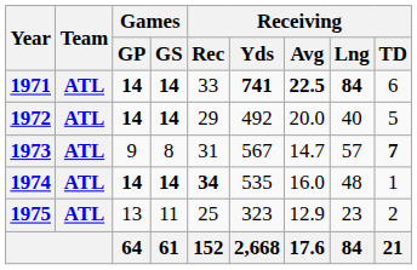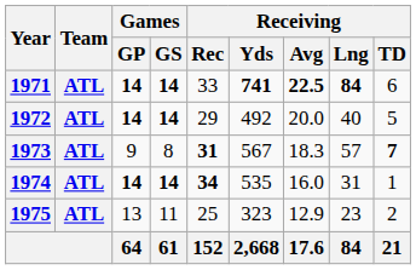1973 | Receiving / Rec: normal -> bold
1973 | Receiving / Avg: 14.7 -> 18.3
1974 | Receiving / Lng: 48 -> 31
